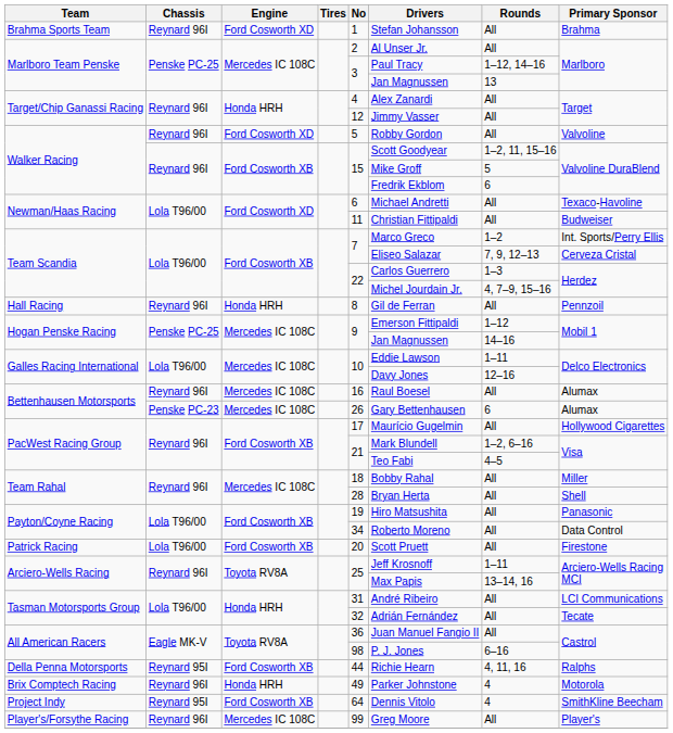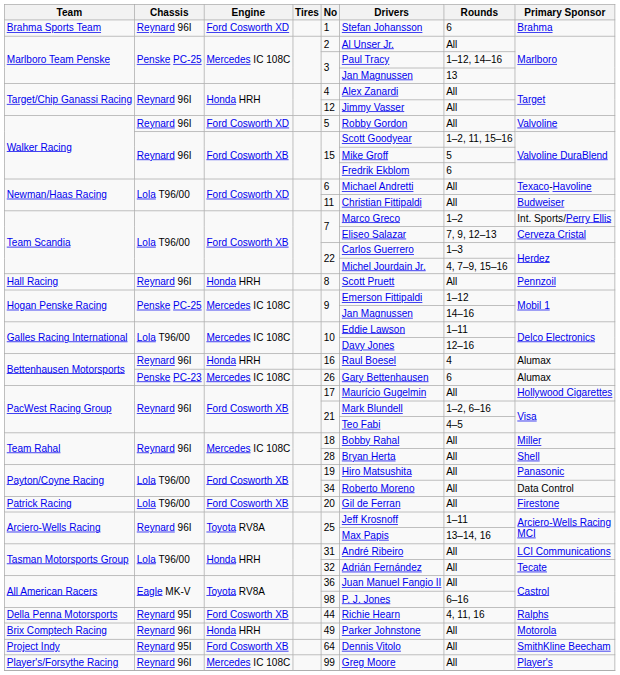Brahma Sports Team | Rounds: All -> 6
Hall Racing | Drivers: Gil de Ferran -> Scott Pruett
Bettenhausen Motorsports / Reynard 96I | Engine: Mercedes IC 108C -> Honda HRH
Bettenhausen Motorsports / Reynard 96I | Rounds: All -> 4
Patrick Racing | Drivers: Scott Pruett -> Gil de Ferran
Brix Comptech Racing | Rounds: 4 -> All
Project Indy | Rounds: 4 -> All
